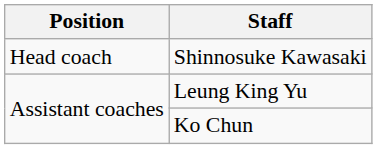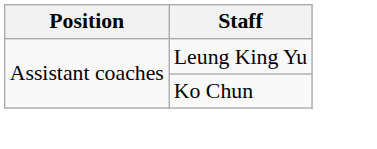- row: Head coach | Shinnosuke Kawasaki
